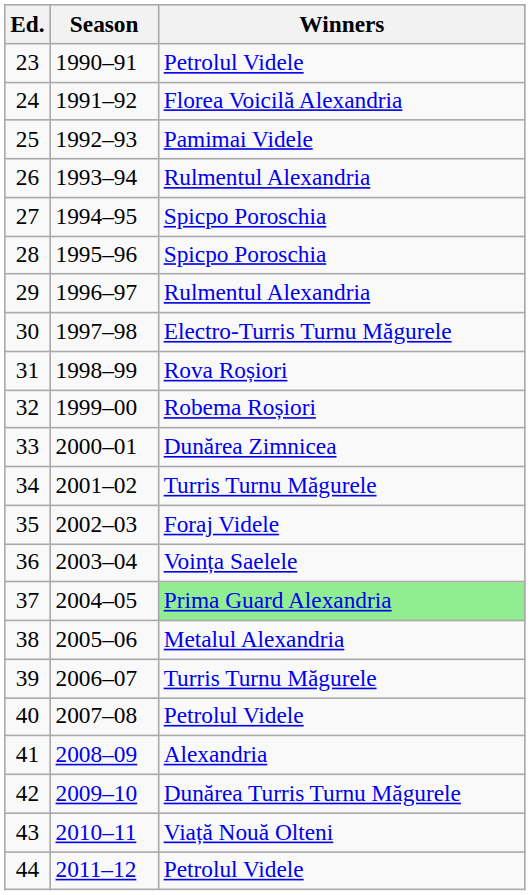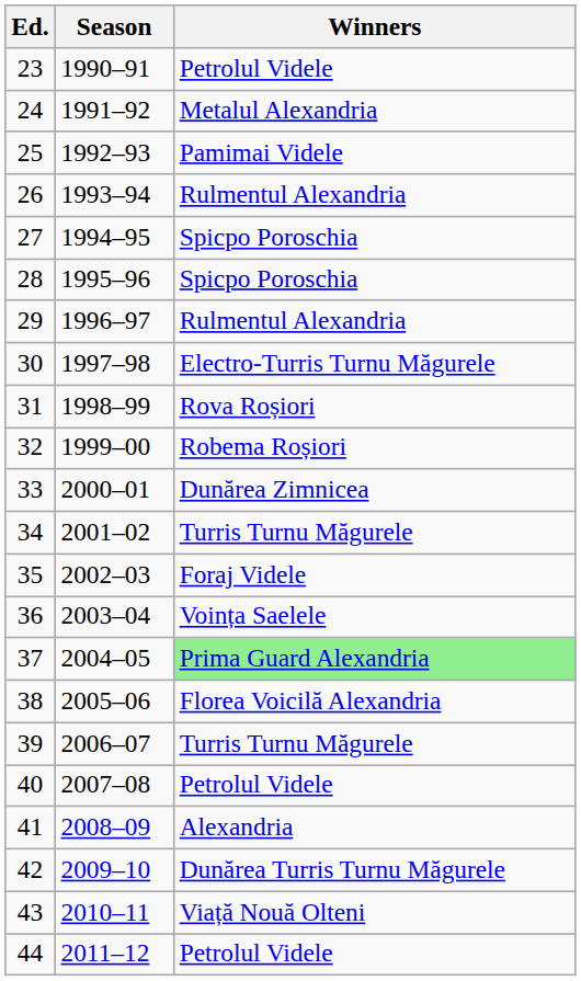24 | Winners: Florea Voicilă Alexandria -> Metalul Alexandria
38 | Winners: Metalul Alexandria -> Florea Voicilă Alexandria
